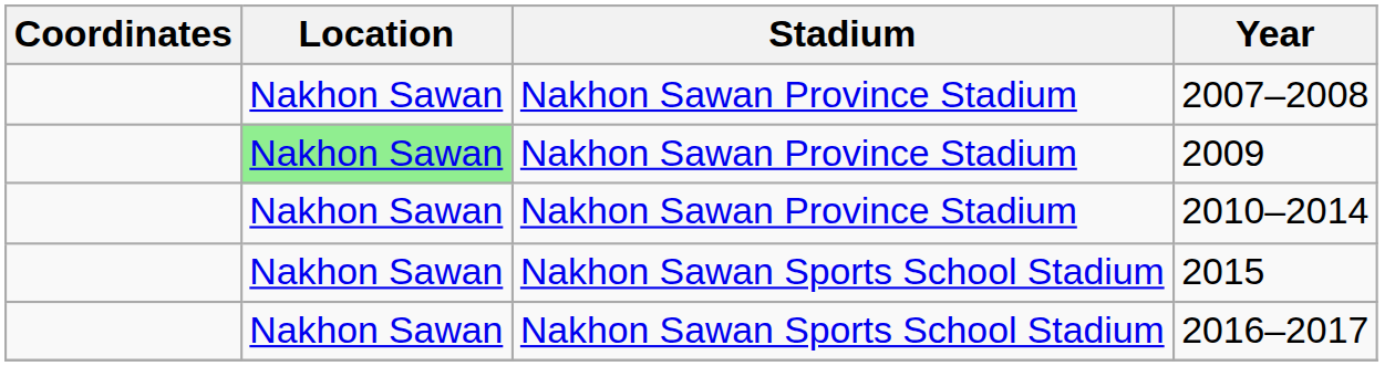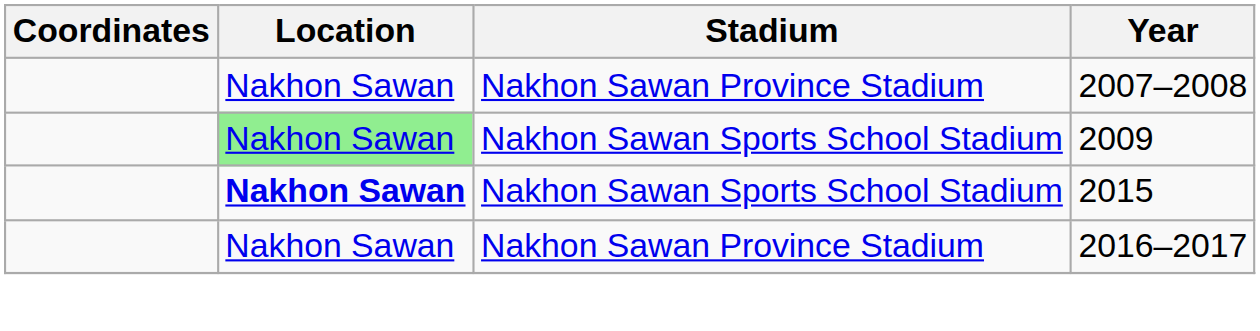2009 | Stadium: Nakhon Sawan Province Stadium -> Nakhon Sawan Sports School Stadium
- row: Nakhon Sawan | Nakhon Sawan Province Stadium | 2010–2014
2015 | Location: normal -> bold
2016–2017 | Stadium: Nakhon Sawan Sports School Stadium -> Nakhon Sawan Province Stadium
